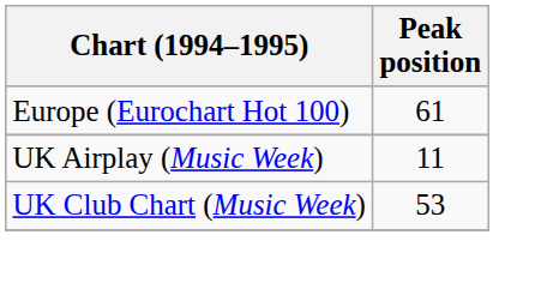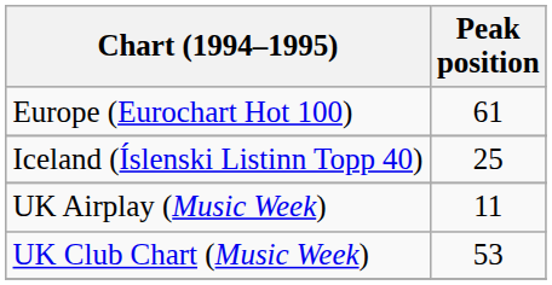+ row: Iceland (Íslenski Listinn Topp 40) | 25
